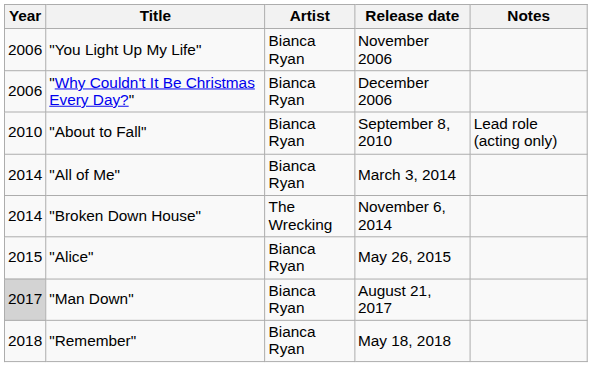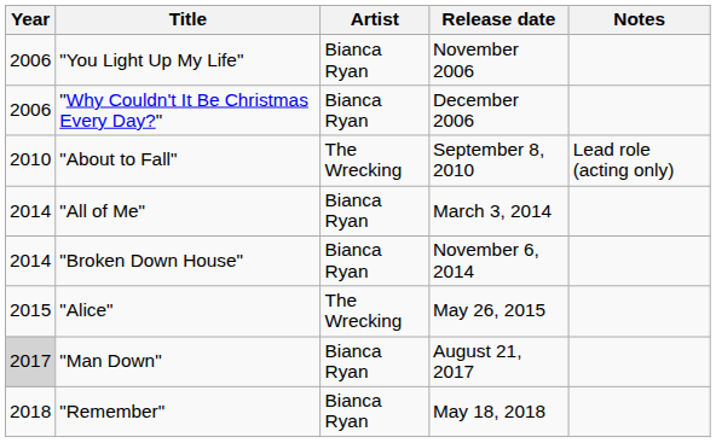"About to Fall" | Artist: Bianca Ryan -> The Wrecking
"Broken Down House" | Artist: The Wrecking -> Bianca Ryan
"Alice" | Artist: Bianca Ryan -> The Wrecking
